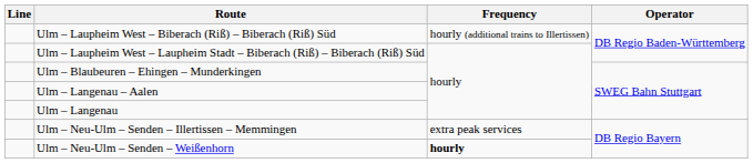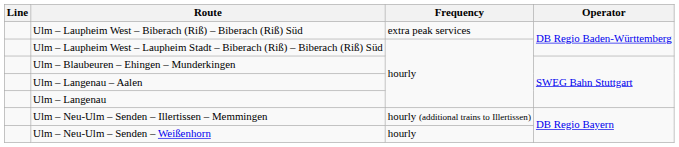Ulm – Laupheim West – Biberach (Riß) – Biberach (Riß) Süd | Frequency: hourly (additional trains to Illertissen) -> extra peak services
Ulm – Neu-Ulm – Senden – Illertissen – Memmingen | Frequency: extra peak services -> hourly (additional trains to Illertissen)
Ulm – Neu-Ulm – Senden – Weißenhorn | Frequency: bold -> normal
